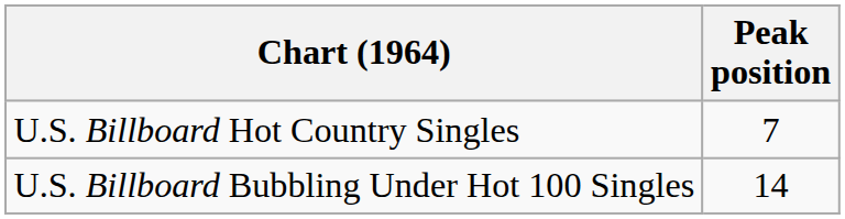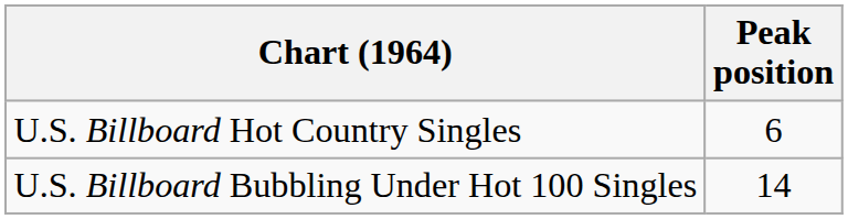U.S. Billboard Hot Country Singles | Peak position: 7 -> 6
